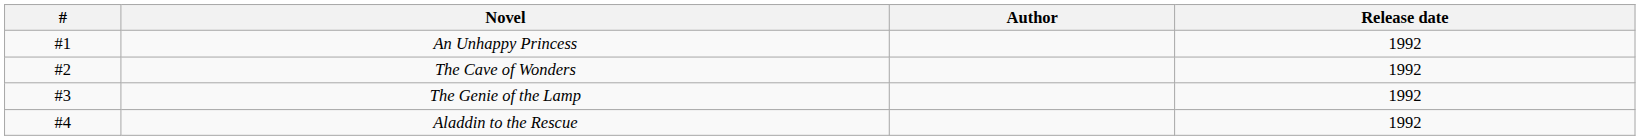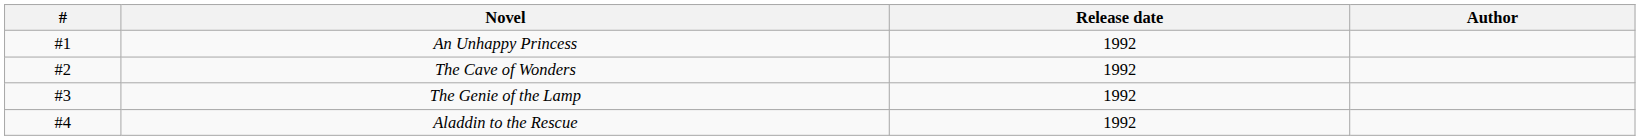columns swapped: Author <-> Release date
